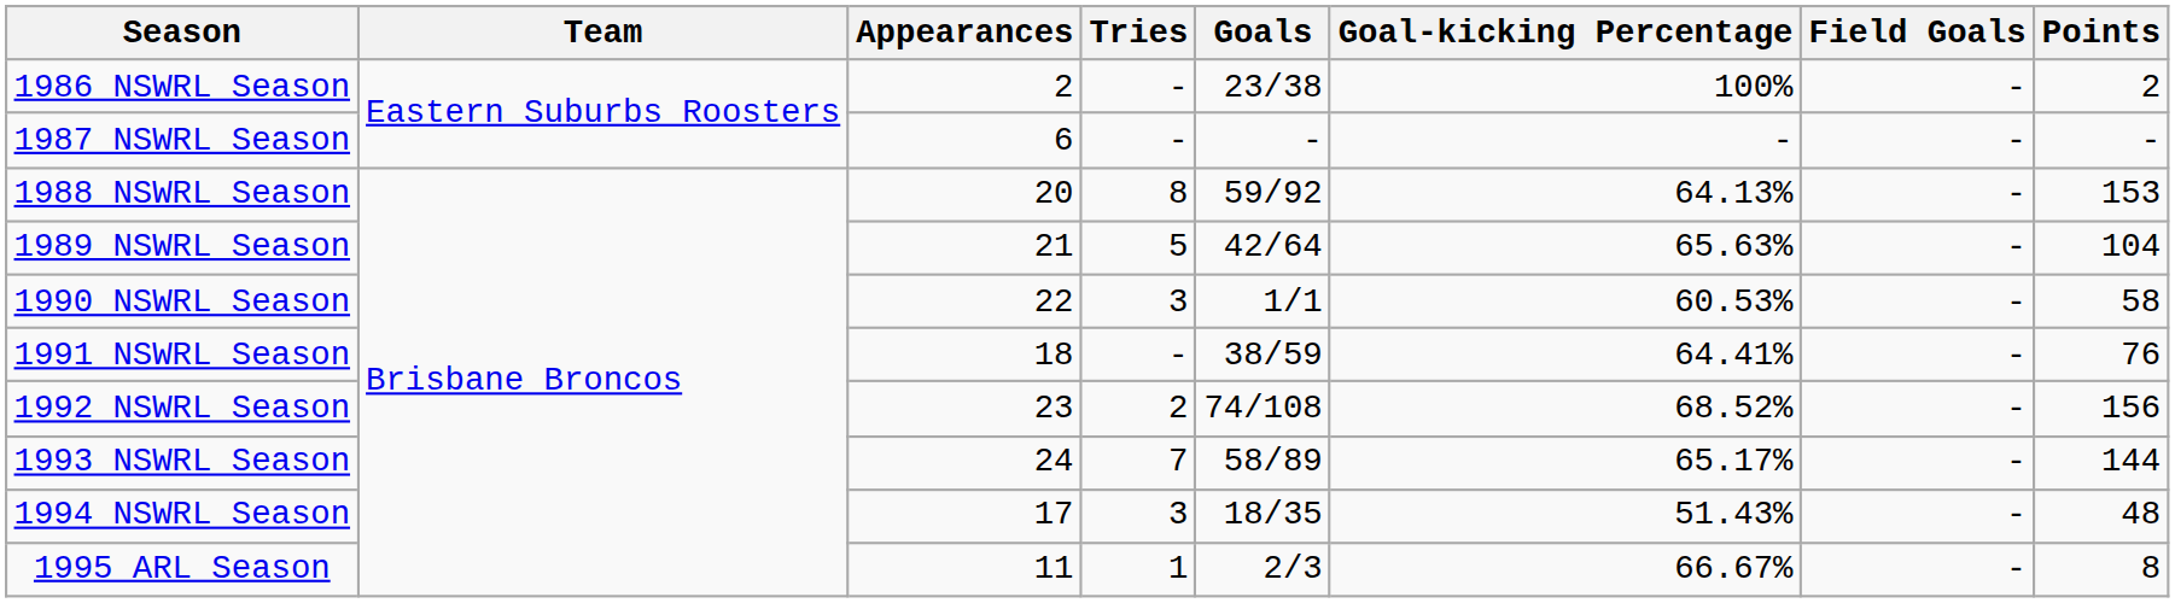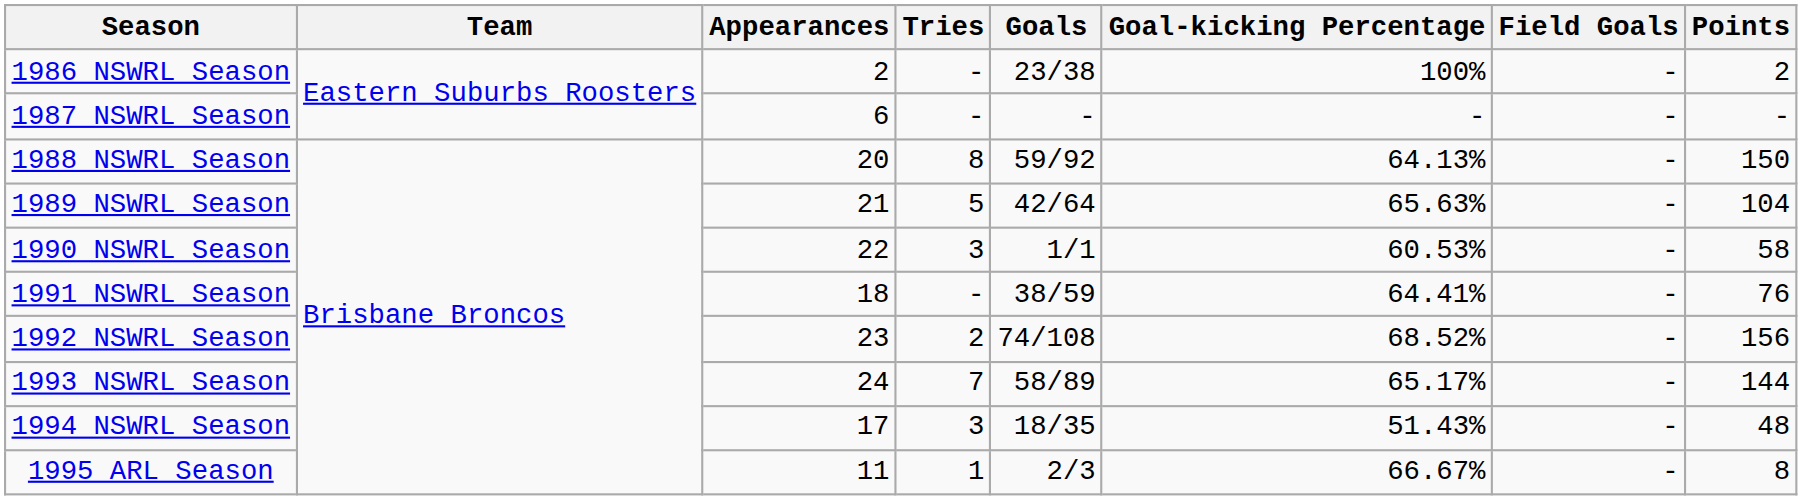1988 NSWRL Season | Points: 153 -> 150
